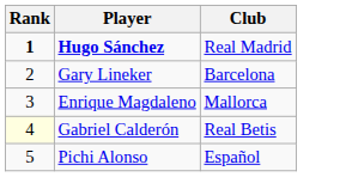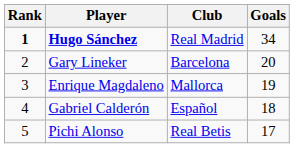+ column: Goals | 34 | 20 | 19 | 18 | 17
Gabriel Calderón | Rank: lightyellow background -> no background
Gabriel Calderón | Club: Real Betis -> Español
Pichi Alonso | Club: Español -> Real Betis
